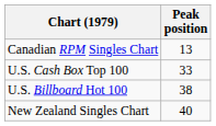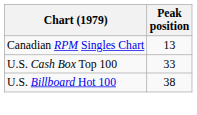- row: New Zealand Singles Chart | 40
